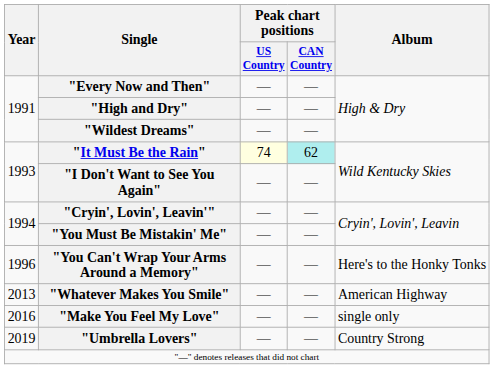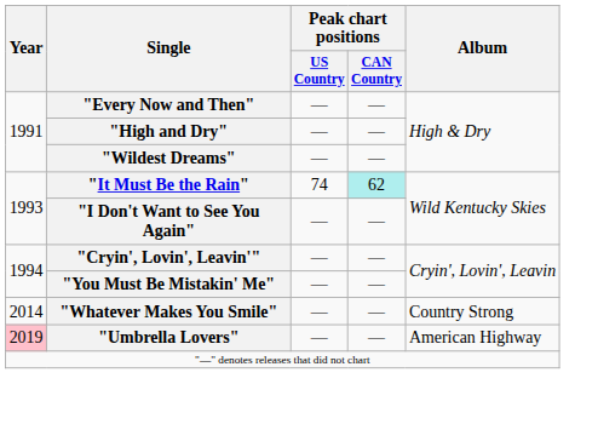"It Must Be the Rain" | Peak chart positions / US Country: lightyellow background -> no background
- row: 1996 | "You Can't Wrap Your Arms Around a Memory" | — | — | Here's to the Honky Tonks
"Whatever Makes You Smile" | Year: 2013 -> 2014
"Whatever Makes You Smile" | Album: American Highway -> Country Strong
- row: 2016 | "Make You Feel My Love" | — | — | single only
"Umbrella Lovers" | Year: no background -> pink background
"Umbrella Lovers" | Album: Country Strong -> American Highway
